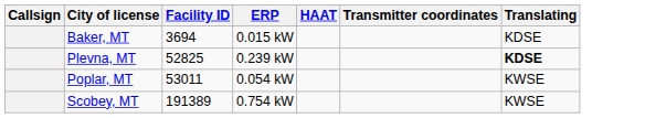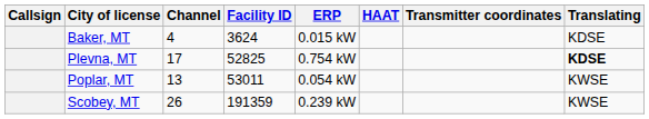+ column: Channel | 4 | 17 | 13 | 26
Baker, MT | Facility ID: 3694 -> 3624
Plevna, MT | ERP: 0.239 kW -> 0.754 kW
Scobey, MT | Facility ID: 191389 -> 191359
Scobey, MT | ERP: 0.754 kW -> 0.239 kW
